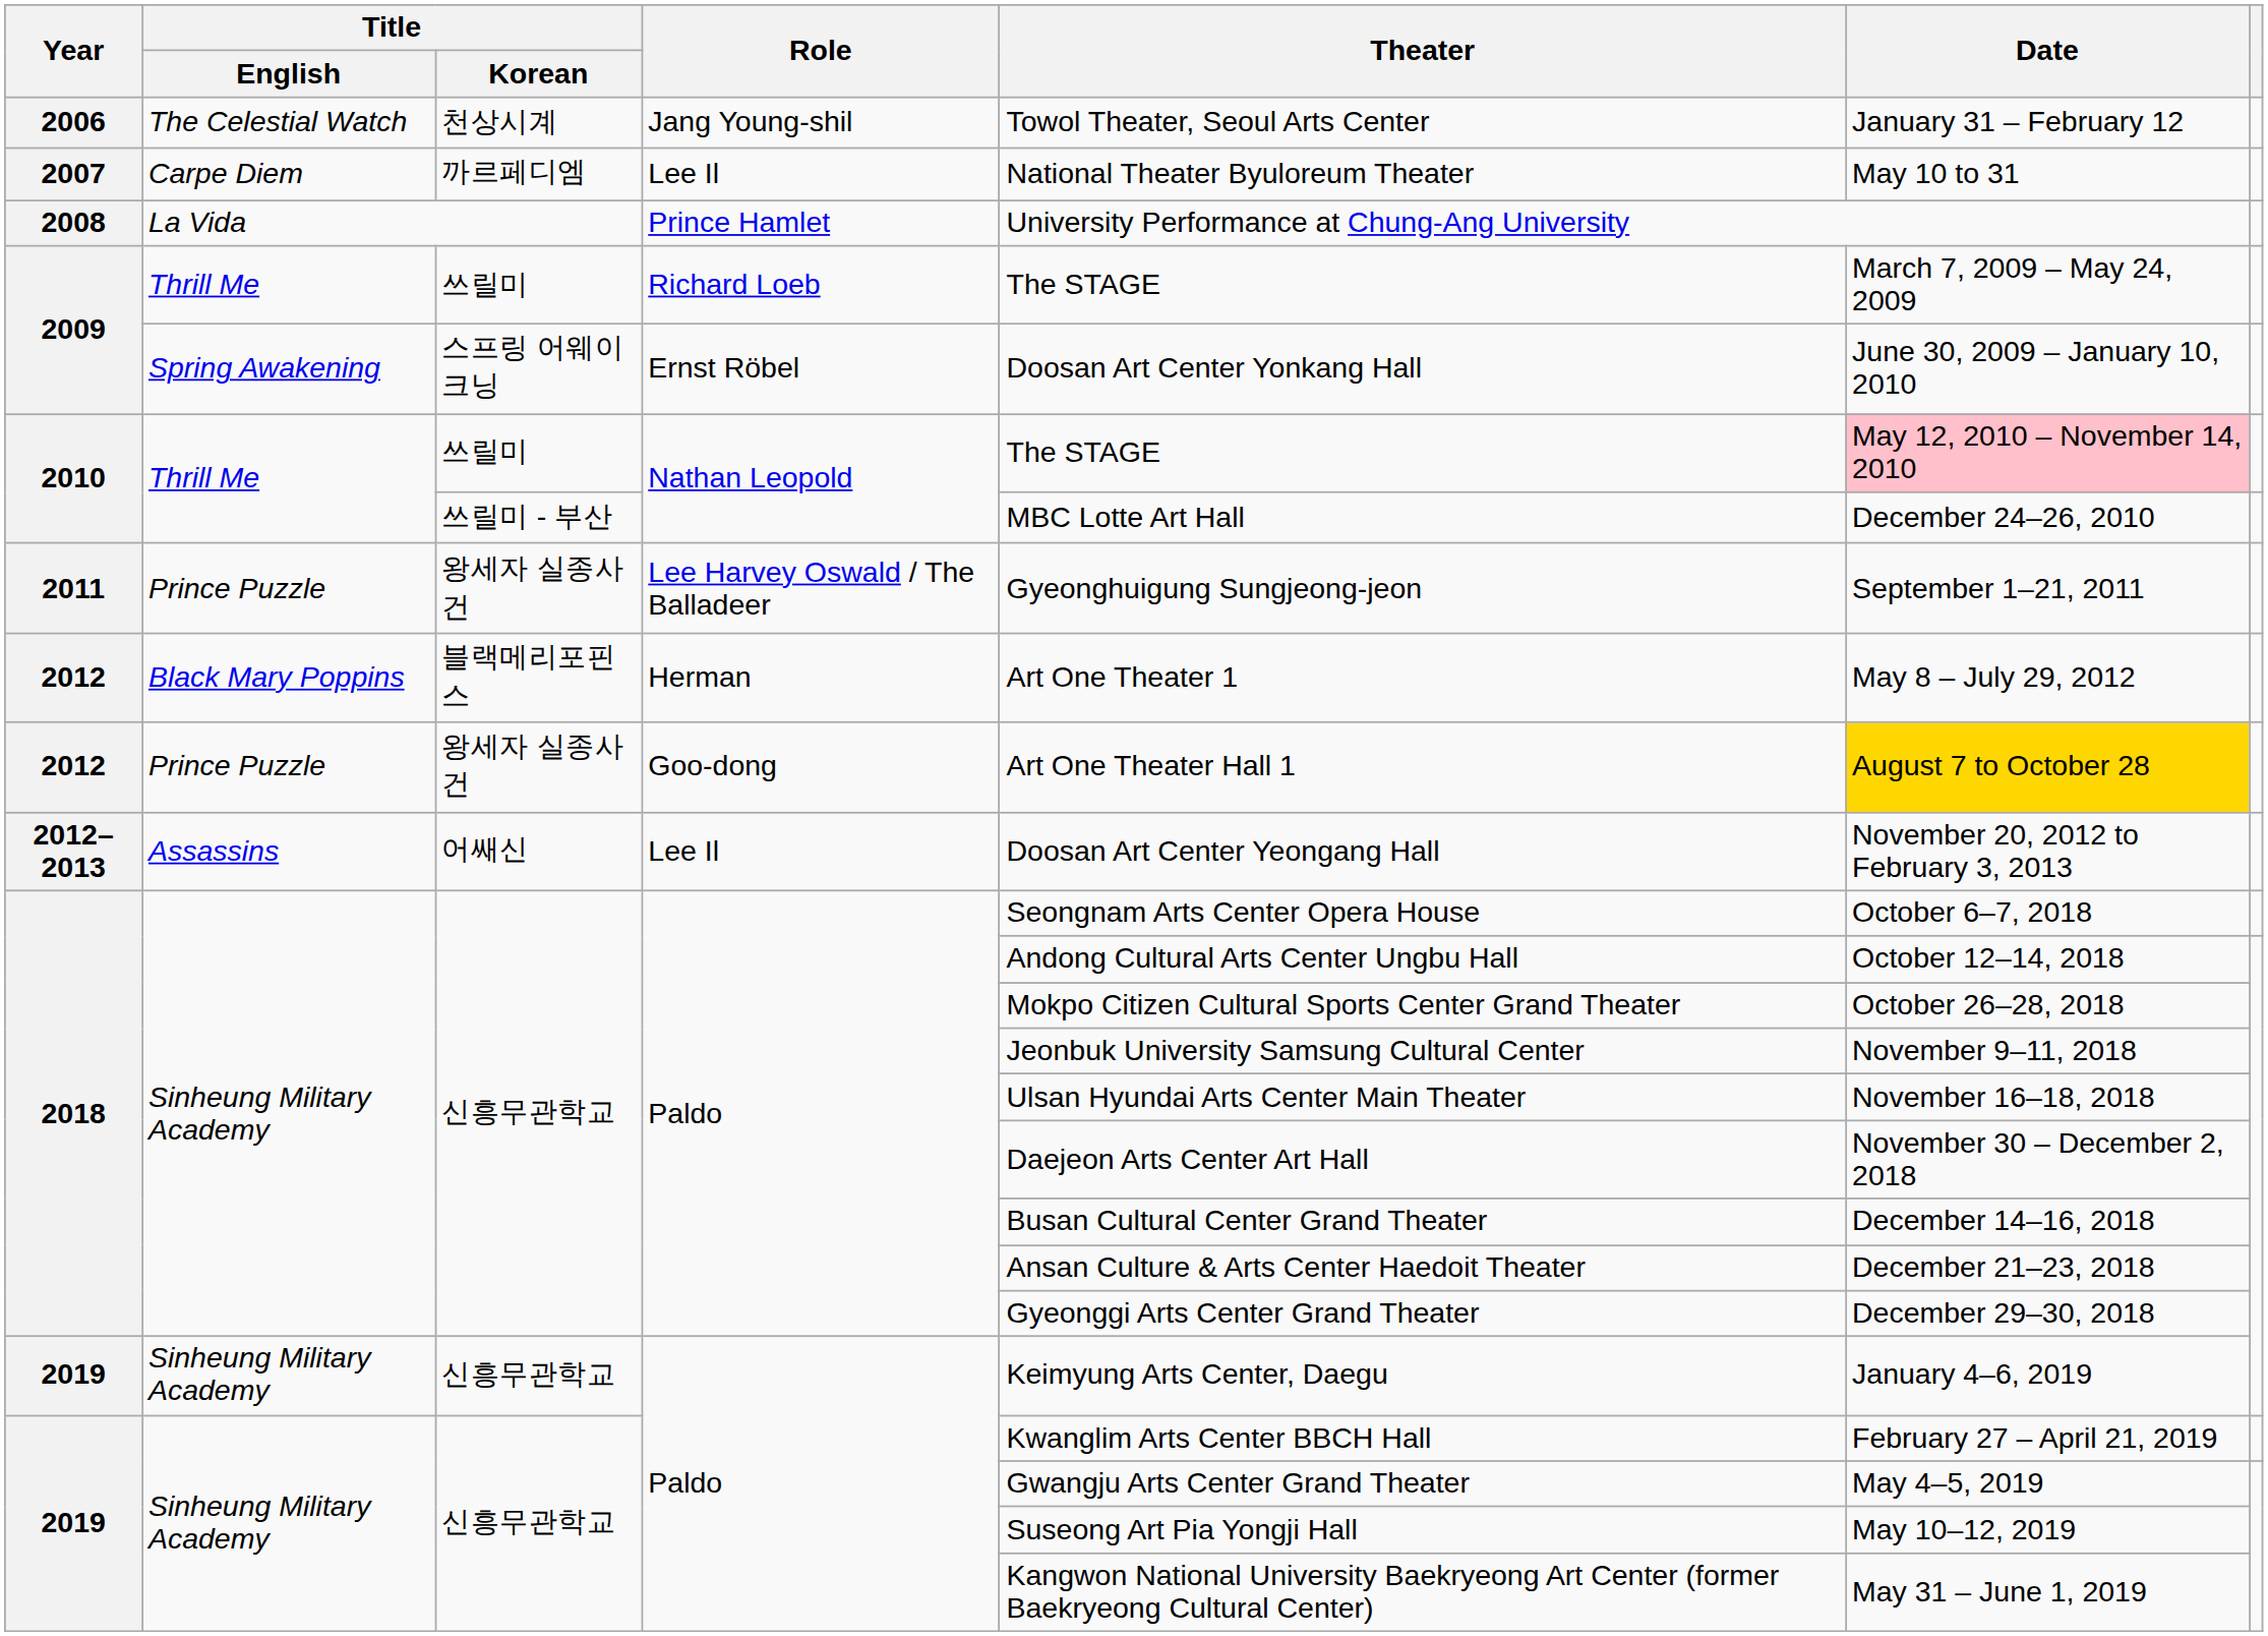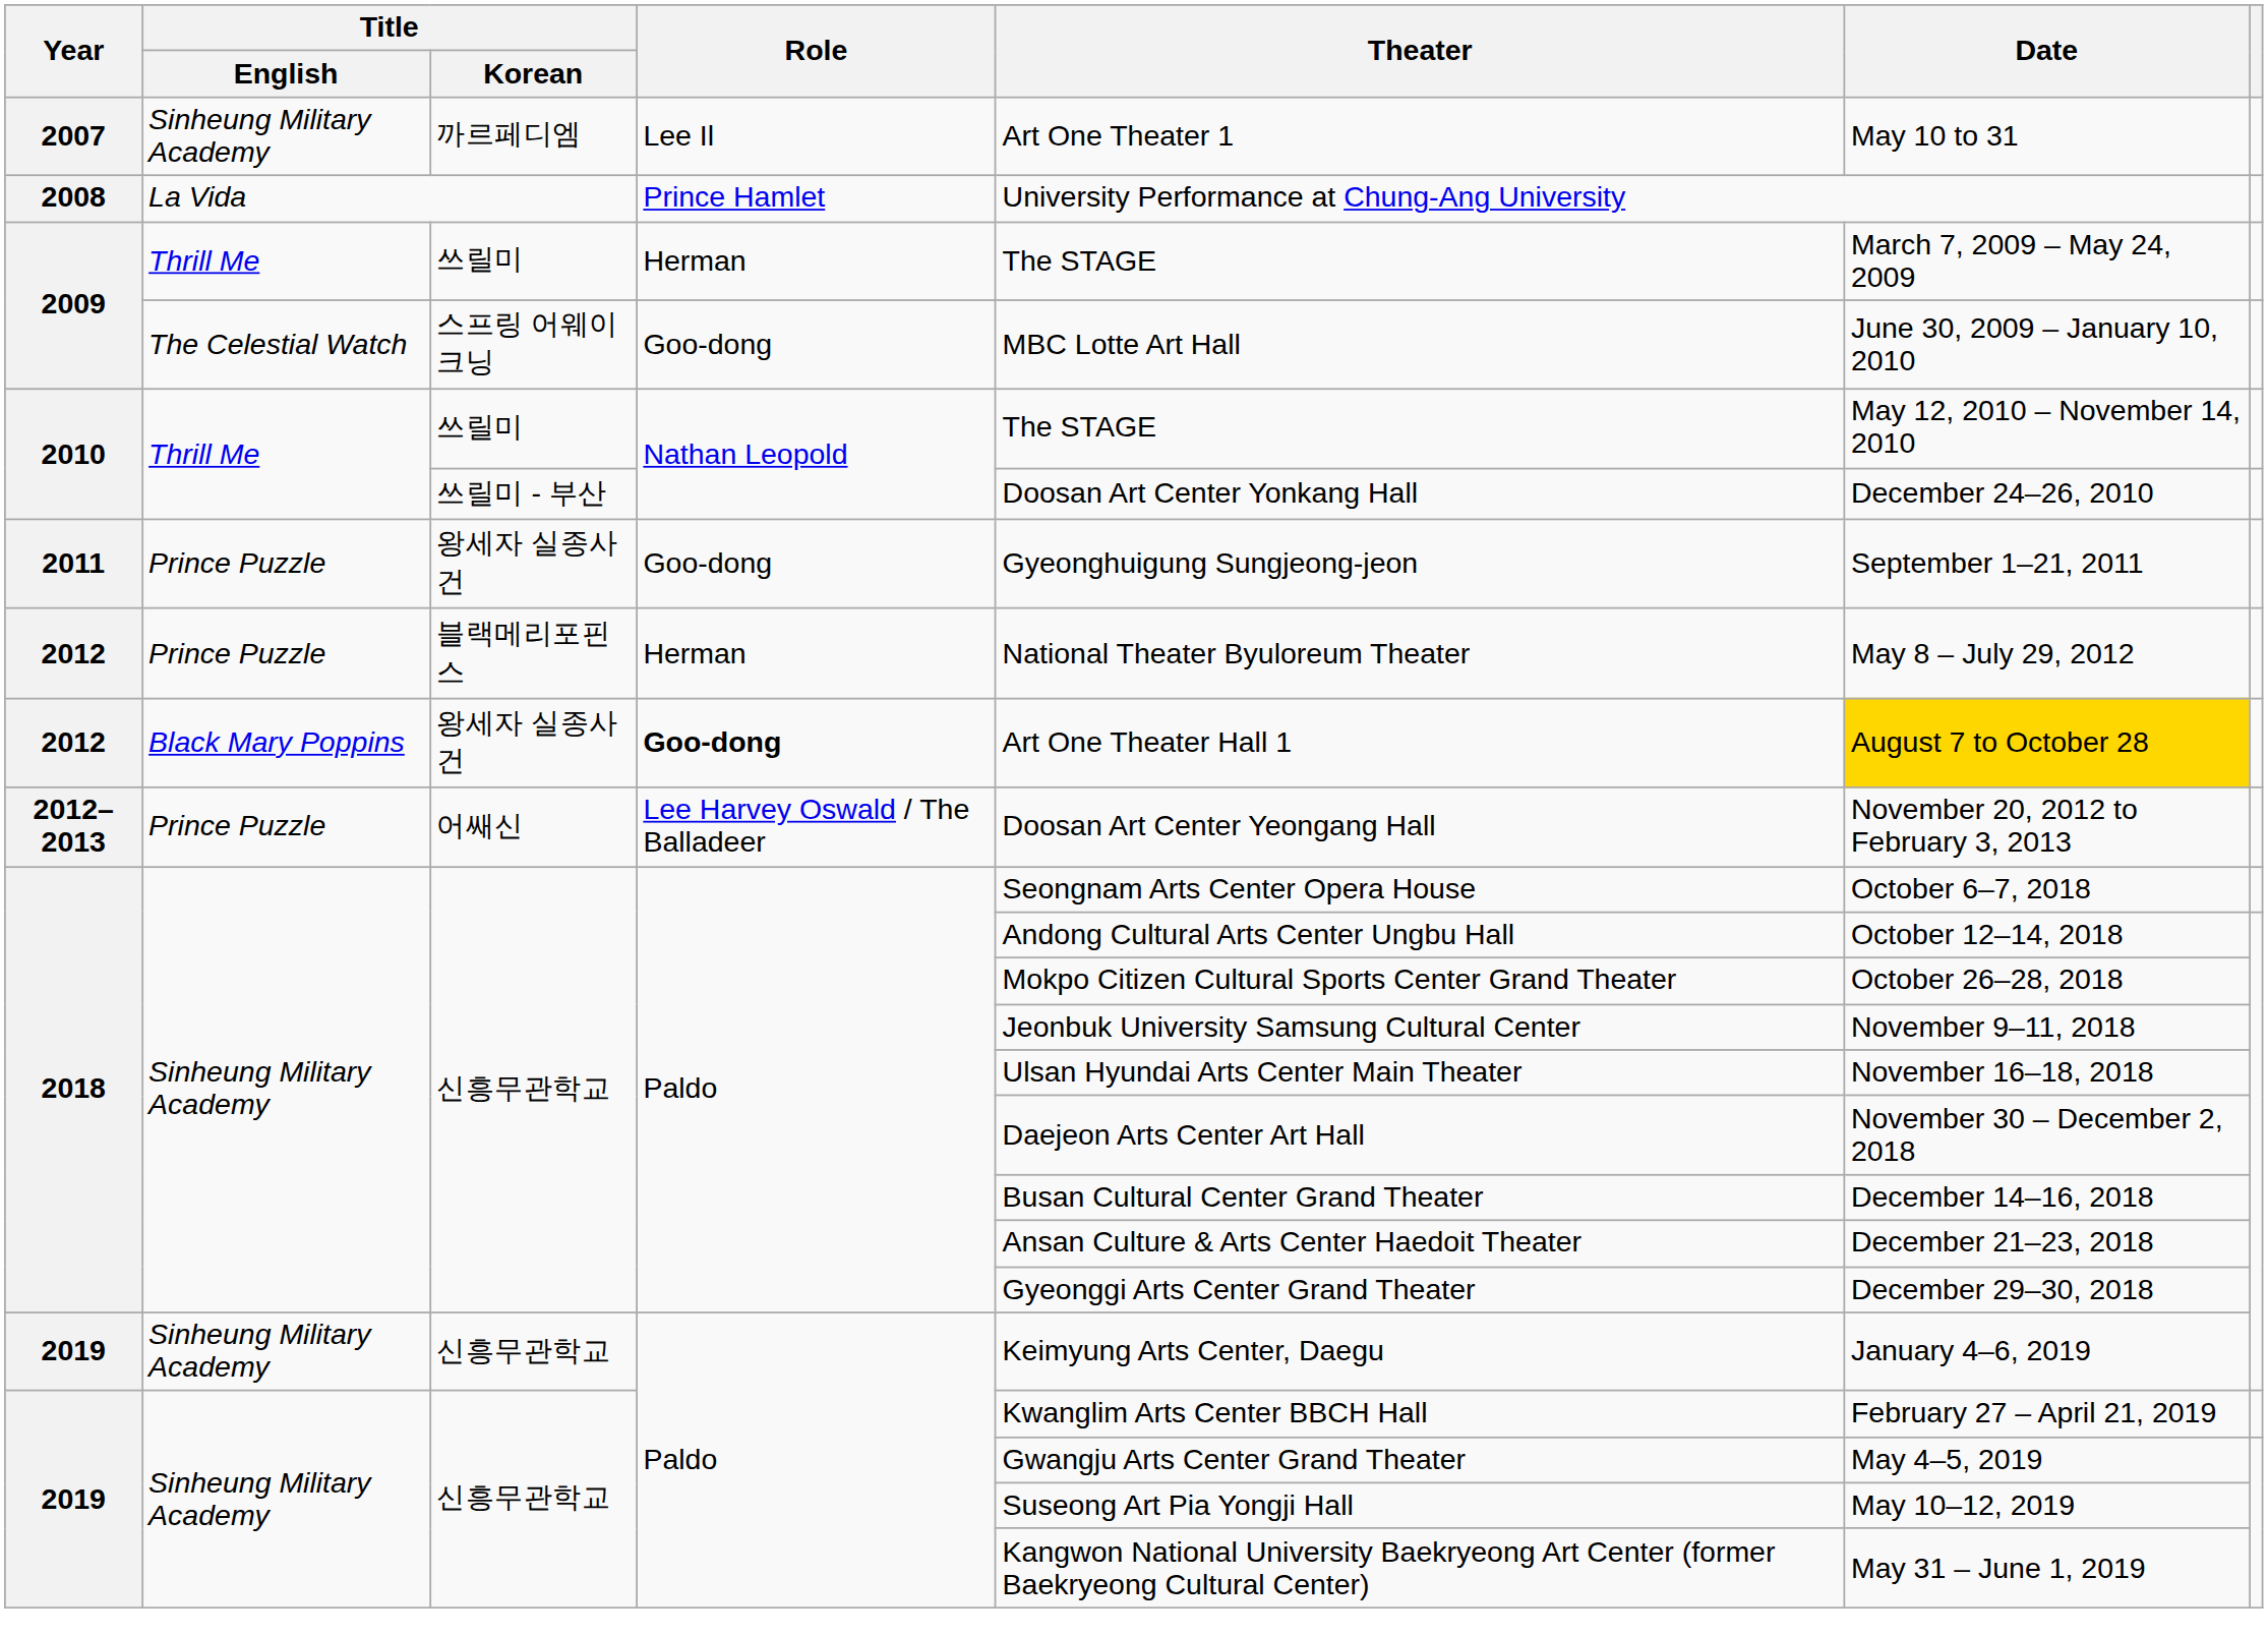- row: 2006 | The Celestial Watch | 천상시계 | Jang Young-shil | Towol Theater, Seoul Arts Center | January 31 – February 12
2007 | Title / English: Carpe Diem -> Sinheung Military Academy
2007 | Theater: National Theater Byuloreum Theater -> Art One Theater 1
2009 / 쓰릴미 | Role: Richard Loeb -> Herman
2009 / 스프링 어웨이크닝 | Title / English: Spring Awakening -> The Celestial Watch
2009 / 스프링 어웨이크닝 | Role: Ernst Röbel -> Goo-dong
2009 / 스프링 어웨이크닝 | Theater: Doosan Art Center Yonkang Hall -> MBC Lotte Art Hall
2010 / 쓰릴미 | Date: pink background -> no background
2010 / 쓰릴미 - 부산 | Theater: MBC Lotte Art Hall -> Doosan Art Center Yonkang Hall
2011 | Role: Lee Harvey Oswald / The Balladeer -> Goo-dong
2012 / 블랙메리포핀스 | Title / English: Black Mary Poppins -> Prince Puzzle
2012 / 블랙메리포핀스 | Theater: Art One Theater 1 -> National Theater Byuloreum Theater
2012 / 왕세자 실종사건 | Title / English: Prince Puzzle -> Black Mary Poppins
2012 / 왕세자 실종사건 | Role: normal -> bold
2012–2013 | Title / English: Assassins -> Prince Puzzle
2012–2013 | Role: Lee Il -> Lee Harvey Oswald / The Balladeer
